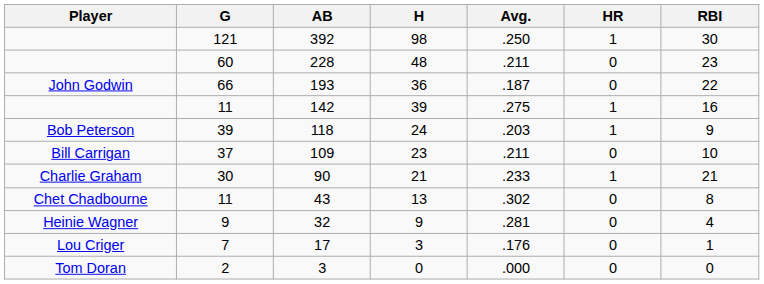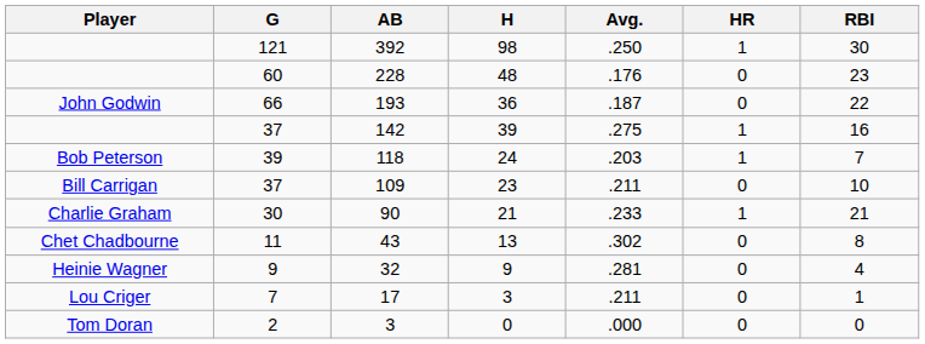228 | Avg.: .211 -> .176
142 | G: 11 -> 37
118 | RBI: 9 -> 7
17 | Avg.: .176 -> .211
